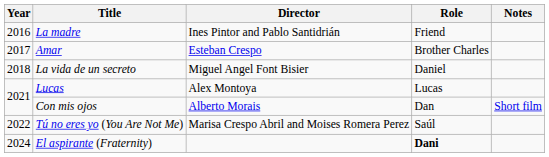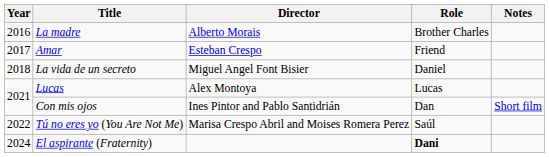La madre | Director: Ines Pintor and Pablo Santidrián -> Alberto Morais
La madre | Role: Friend -> Brother Charles
Amar | Role: Brother Charles -> Friend
Con mis ojos | Director: Alberto Morais -> Ines Pintor and Pablo Santidrián
